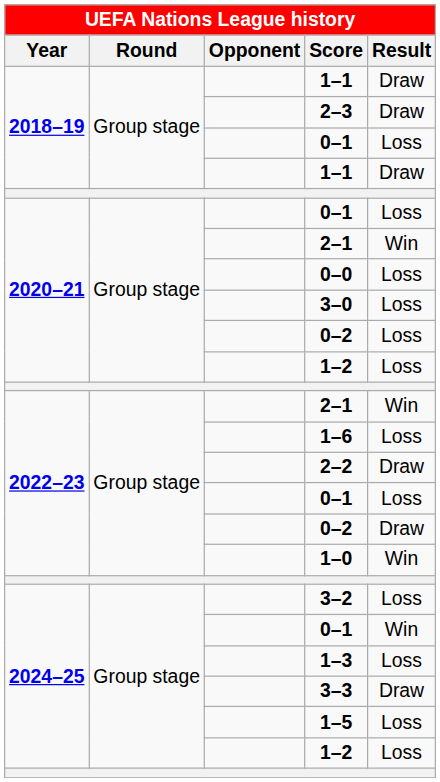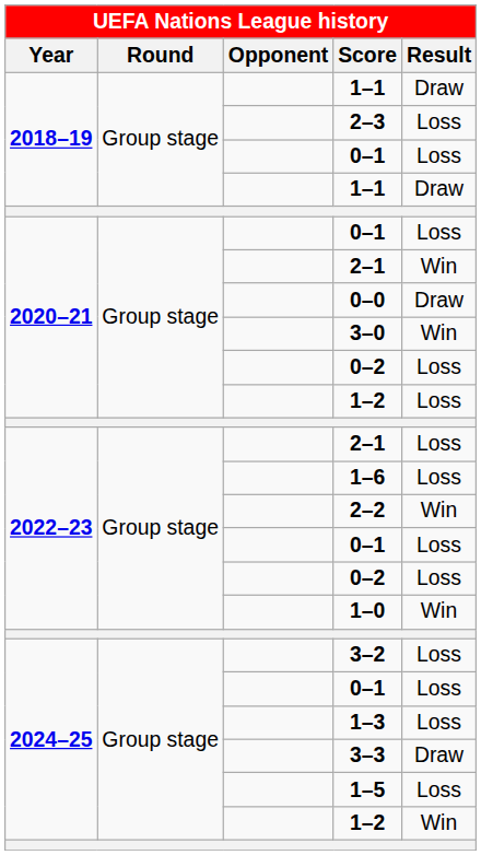2–3 | Result: Draw -> Loss
0–0 | Result: Loss -> Draw
3–0 | Result: Loss -> Win
2022–23 / 2–1 | Result: Win -> Loss
2–2 | Result: Draw -> Win
2022–23 / 0–2 | Result: Draw -> Loss
2024–25 / 0–1 | Result: Win -> Loss
2024–25 / 1–2 | Result: Loss -> Win
